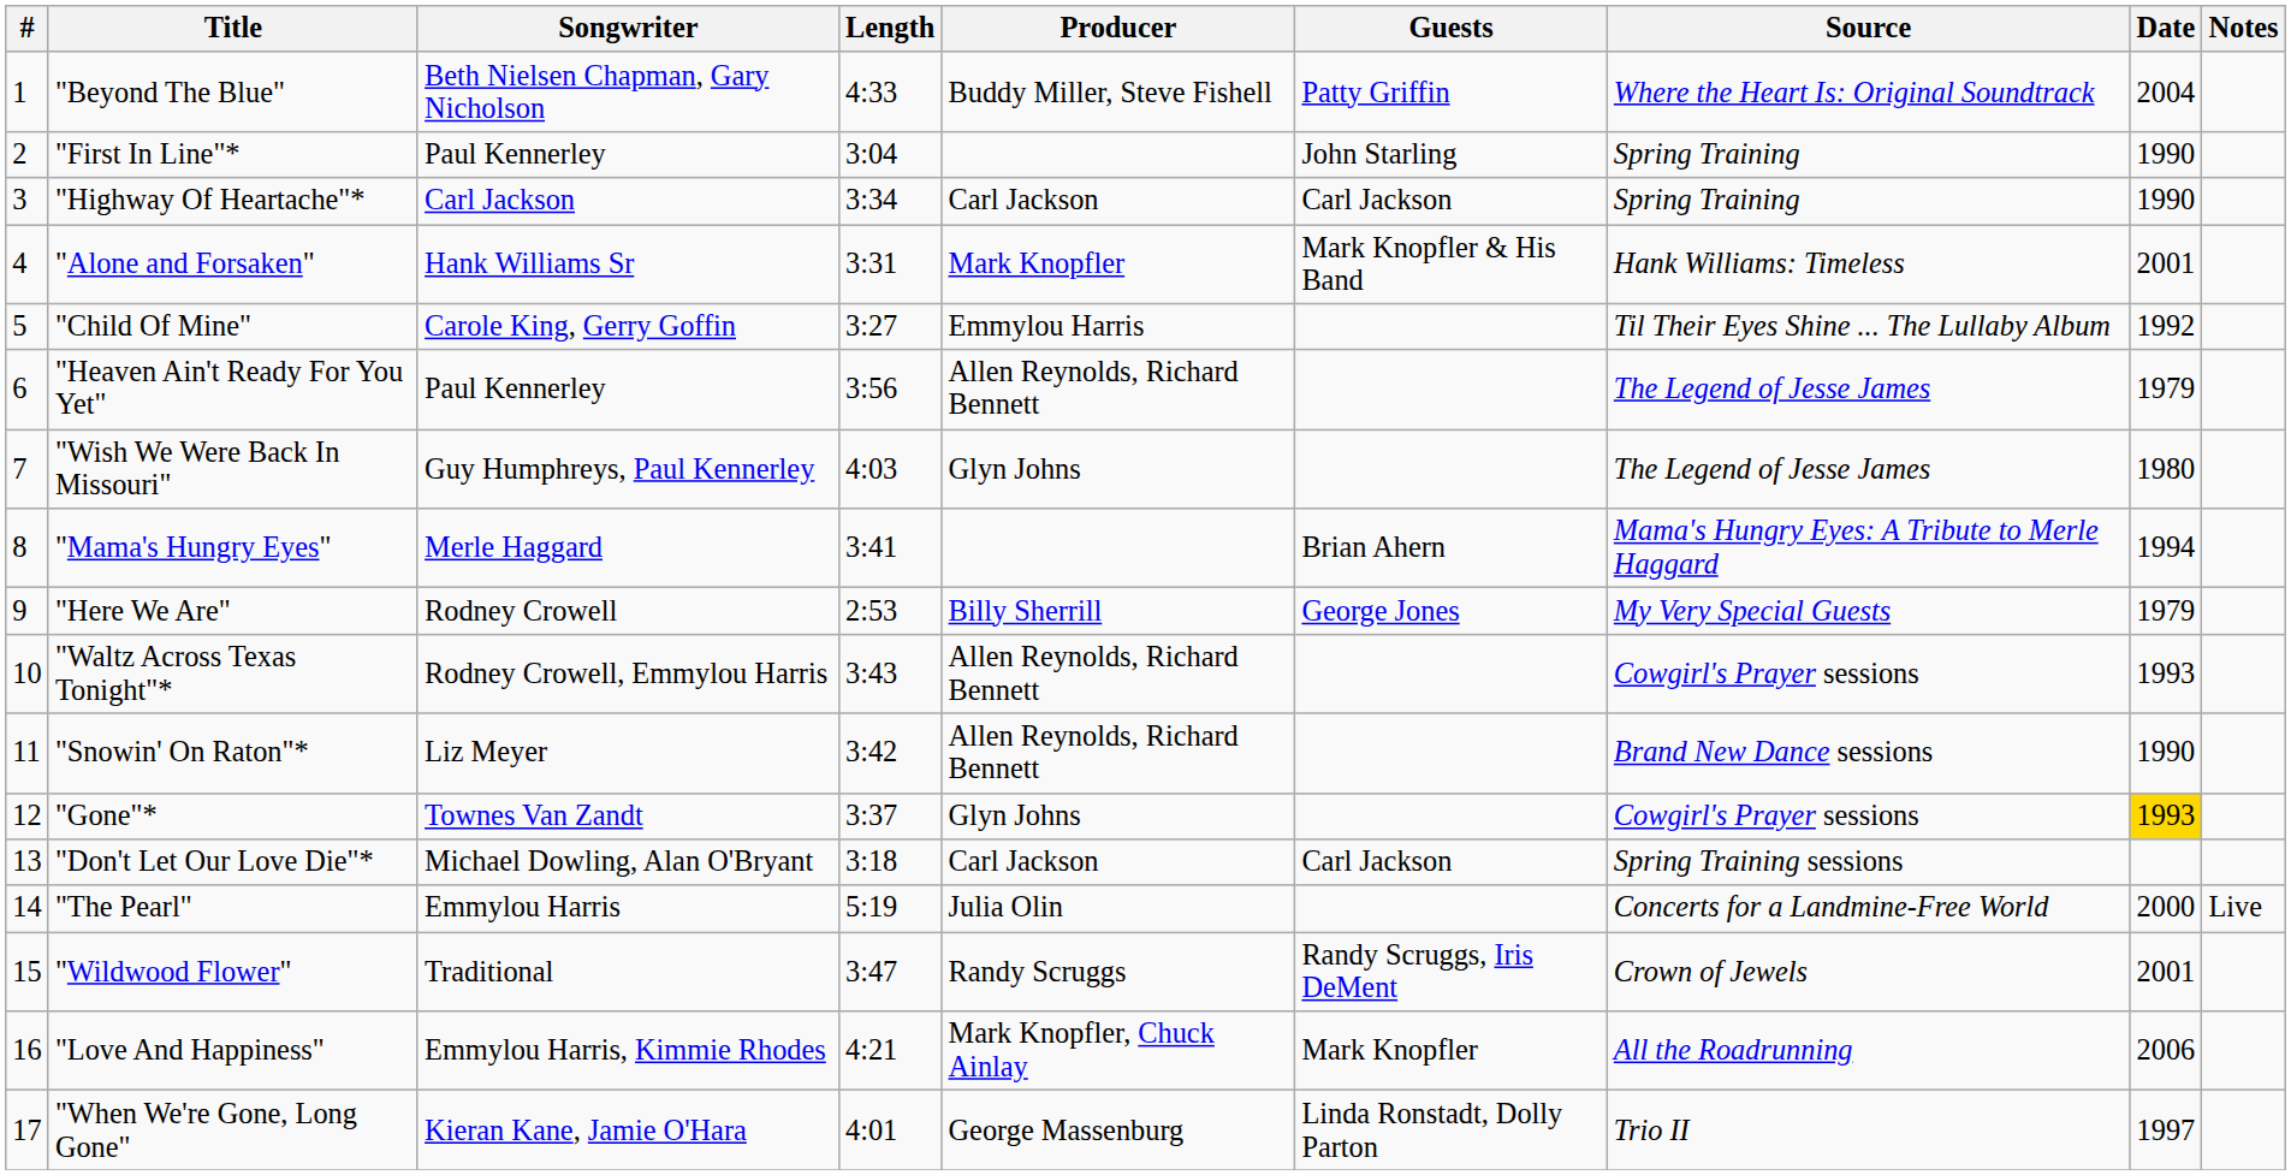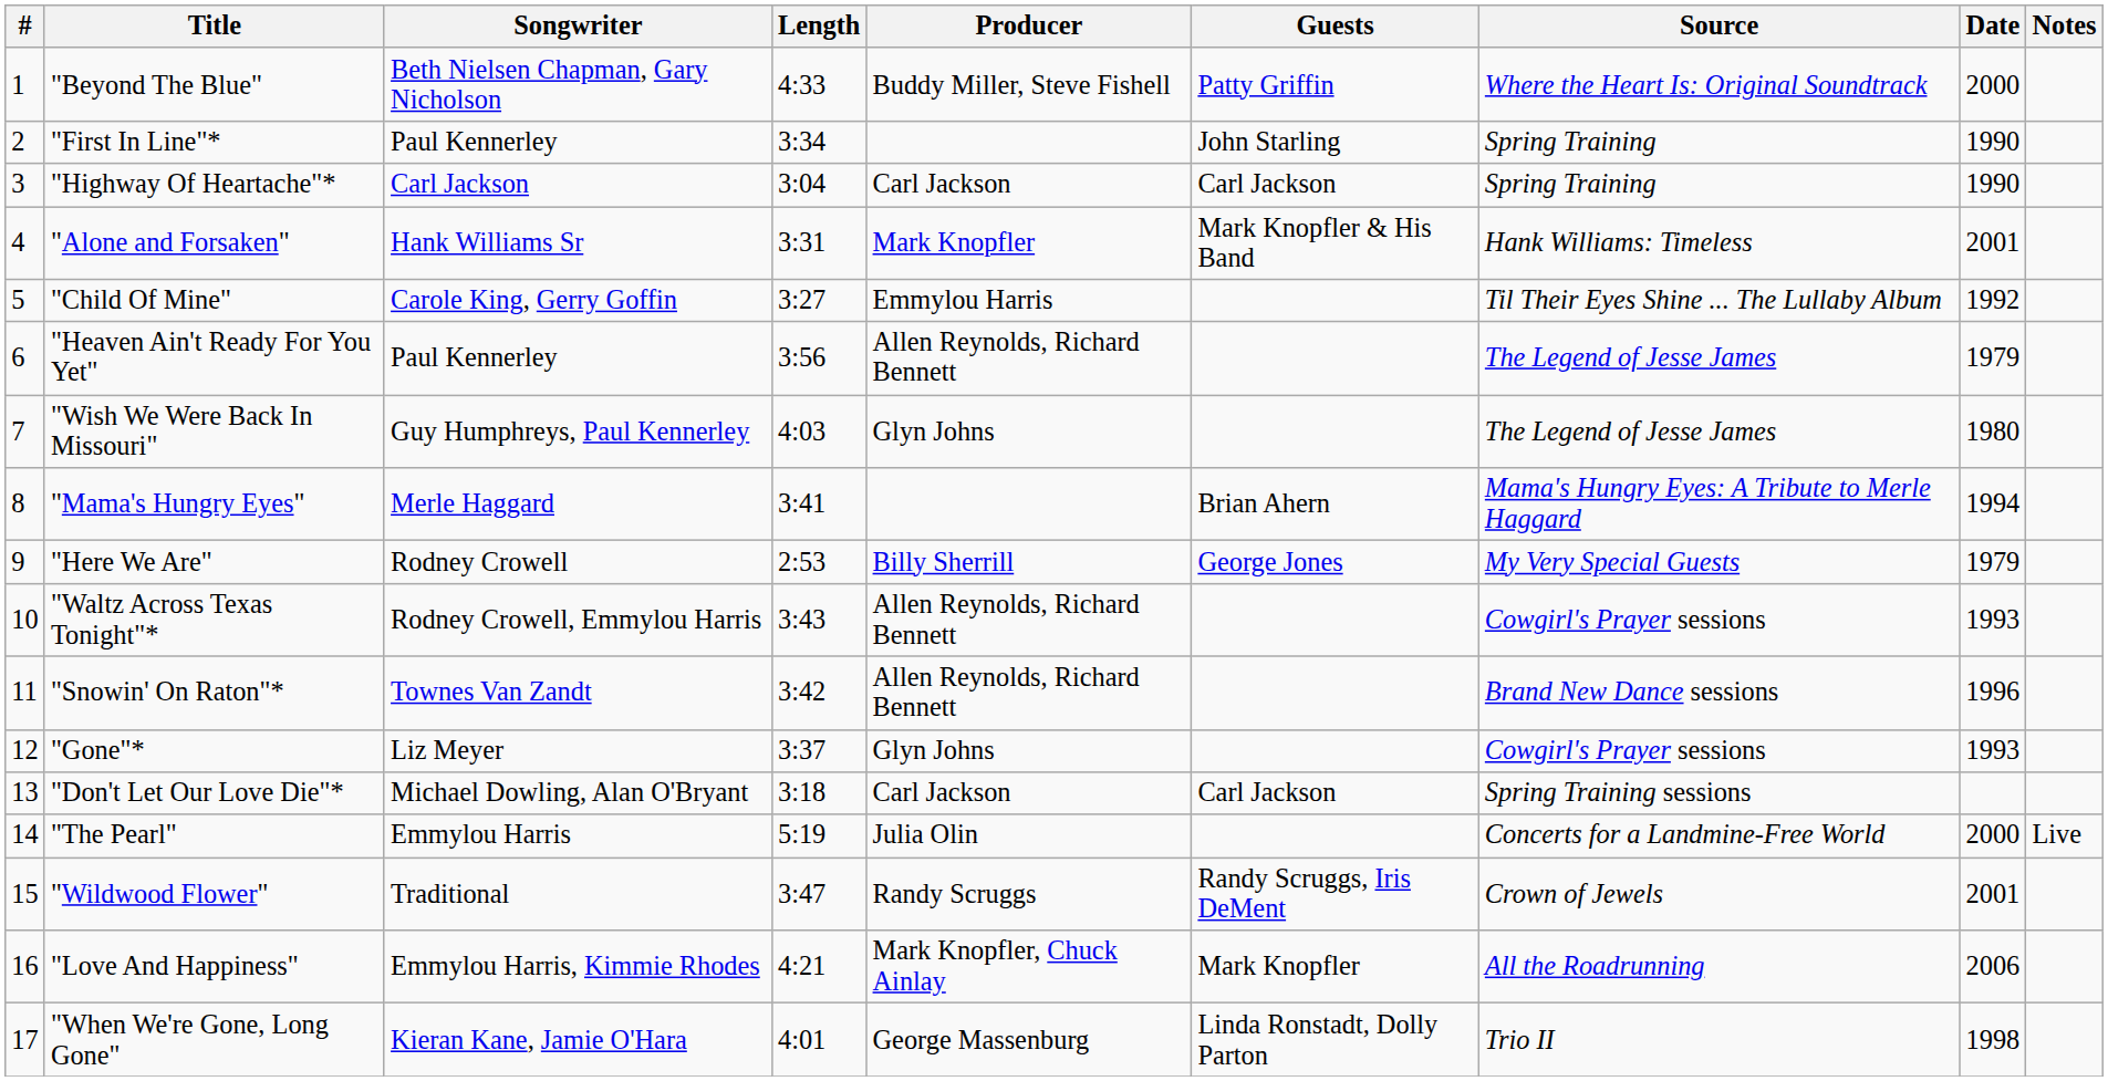"Beyond The Blue" | Date: 2004 -> 2000
"First In Line"* | Length: 3:04 -> 3:34
"Highway Of Heartache"* | Length: 3:34 -> 3:04
"Snowin' On Raton"* | Songwriter: Liz Meyer -> Townes Van Zandt
"Snowin' On Raton"* | Date: 1990 -> 1996
"Gone"* | Songwriter: Townes Van Zandt -> Liz Meyer
"Gone"* | Date: gold background -> no background
"When We're Gone, Long Gone" | Date: 1997 -> 1998
